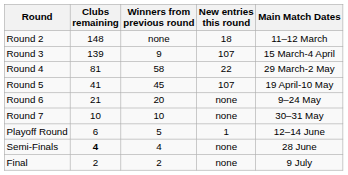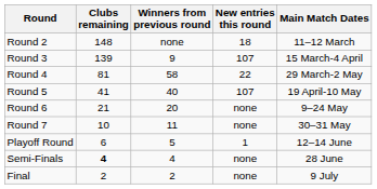Round 5 | Winners from previous round: 45 -> 40
Round 7 | Winners from previous round: 10 -> 11
